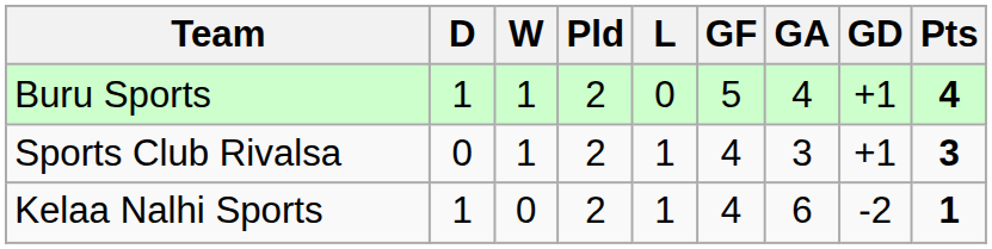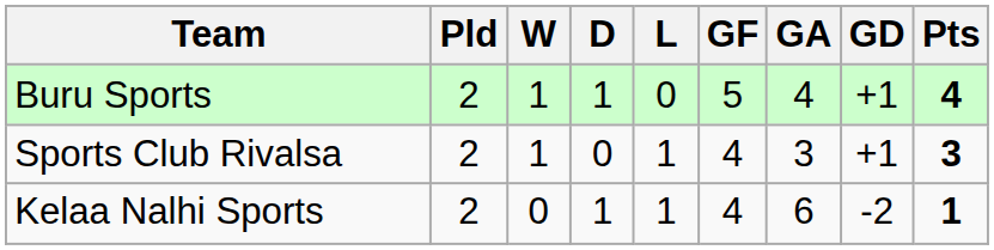columns swapped: Pld <-> D
